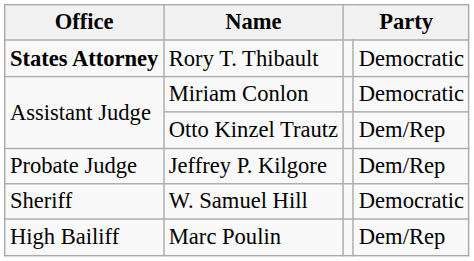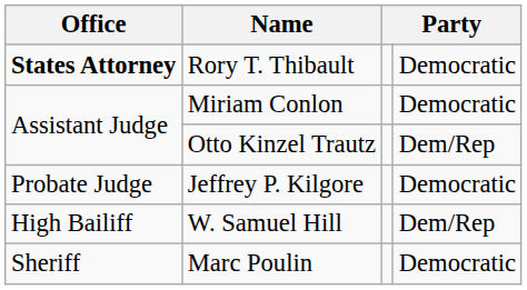Jeffrey P. Kilgore | column 4: Dem/Rep -> Democratic
W. Samuel Hill | Office: Sheriff -> High Bailiff
W. Samuel Hill | column 4: Democratic -> Dem/Rep
Marc Poulin | Office: High Bailiff -> Sheriff
Marc Poulin | column 4: Dem/Rep -> Democratic
